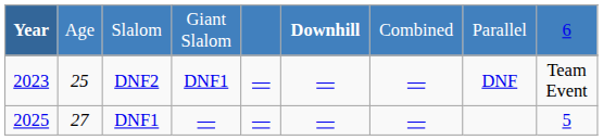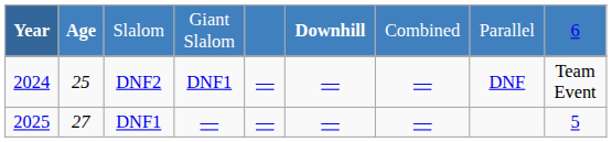Slalom | column 2: normal -> bold
DNF2 | Year: 2023 -> 2024
